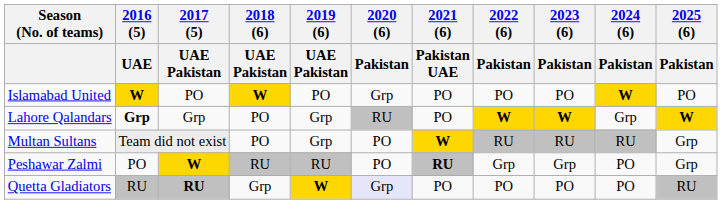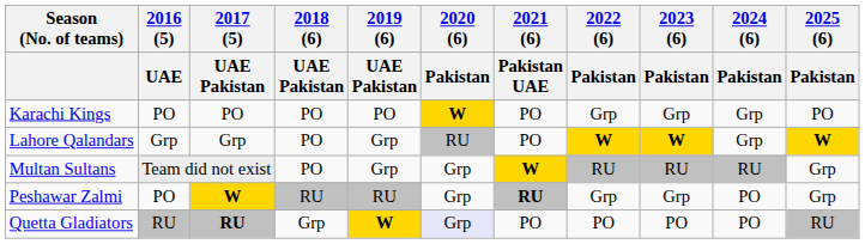- row: Islamabad United | W | PO | W | PO | Grp | PO | PO | PO | W | PO
+ row: Karachi Kings | PO | PO | PO | PO | W | PO | Grp | Grp | Grp | PO
Lahore Qalandars | 2016 (5) / UAE: bold -> normal
Multan Sultans | 2020 (6) / Pakistan: PO -> Grp
Peshawar Zalmi | 2020 (6) / Pakistan: PO -> Grp
